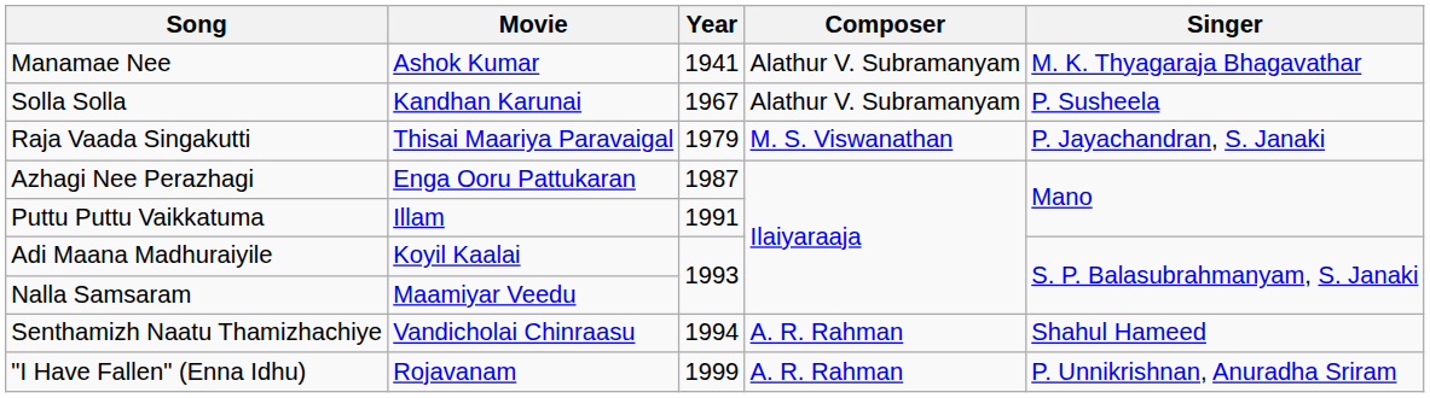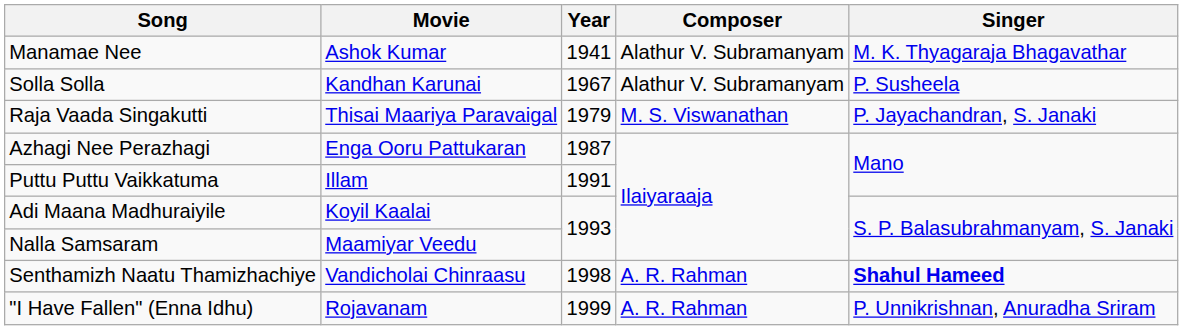Senthamizh Naatu Thamizhachiye | Year: 1994 -> 1998
Senthamizh Naatu Thamizhachiye | Singer: normal -> bold
